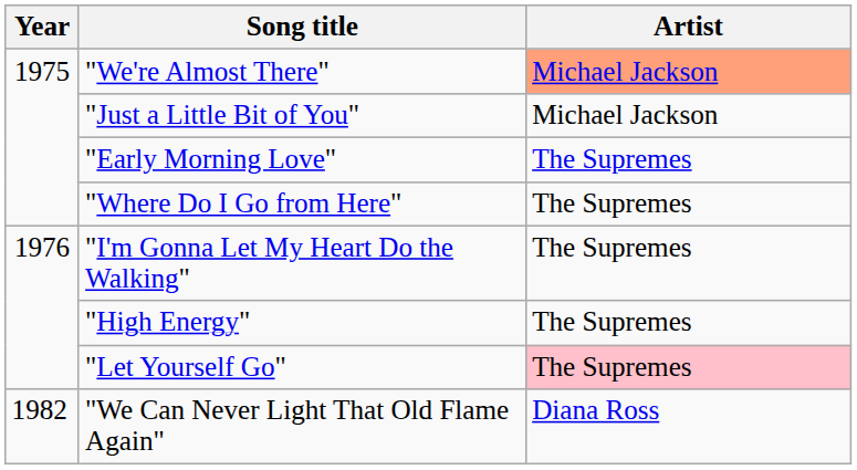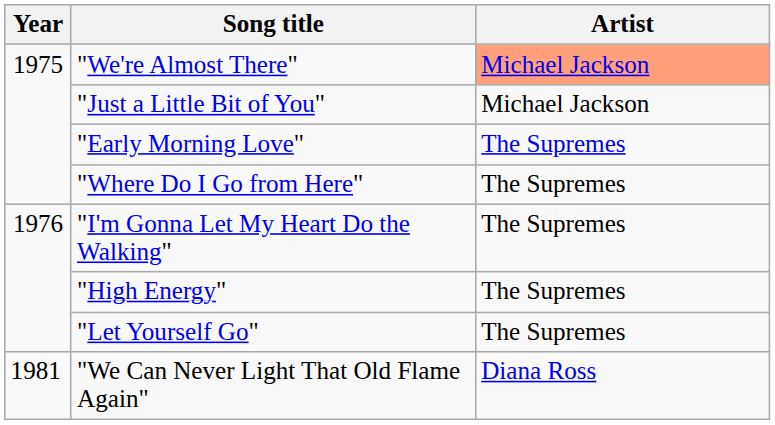"Let Yourself Go" | Artist: pink background -> no background
"We Can Never Light That Old Flame Again" | Year: 1982 -> 1981
